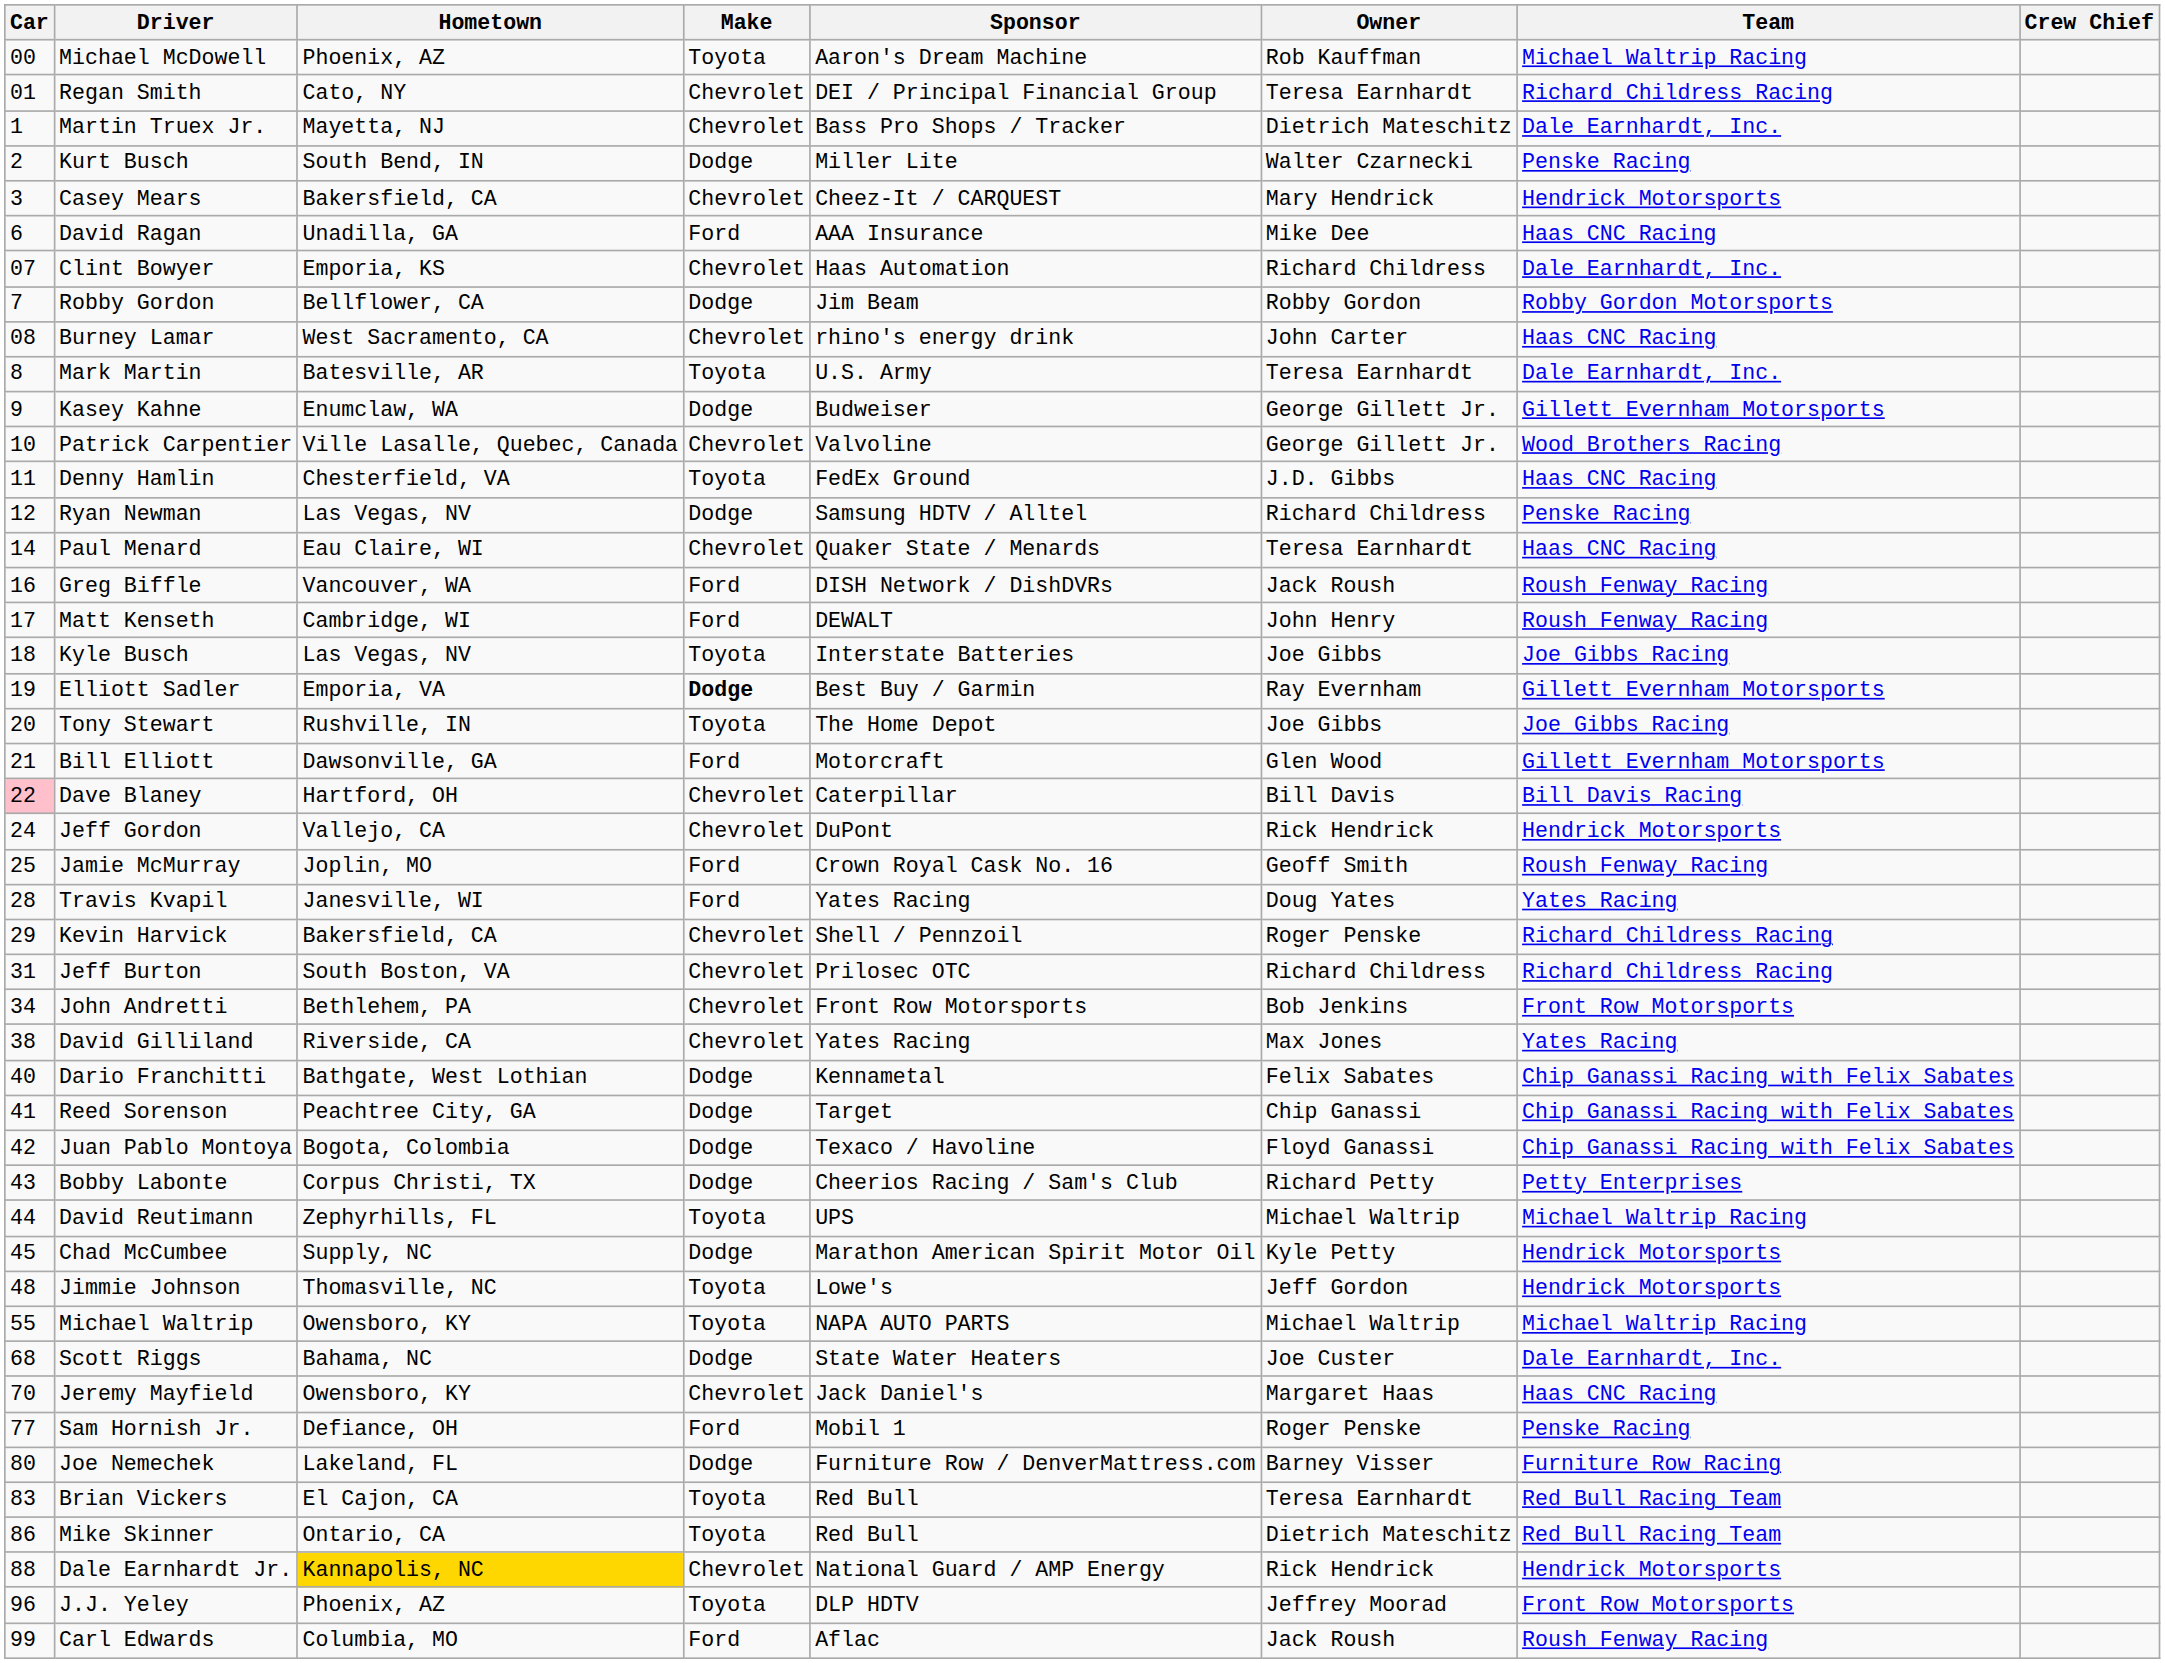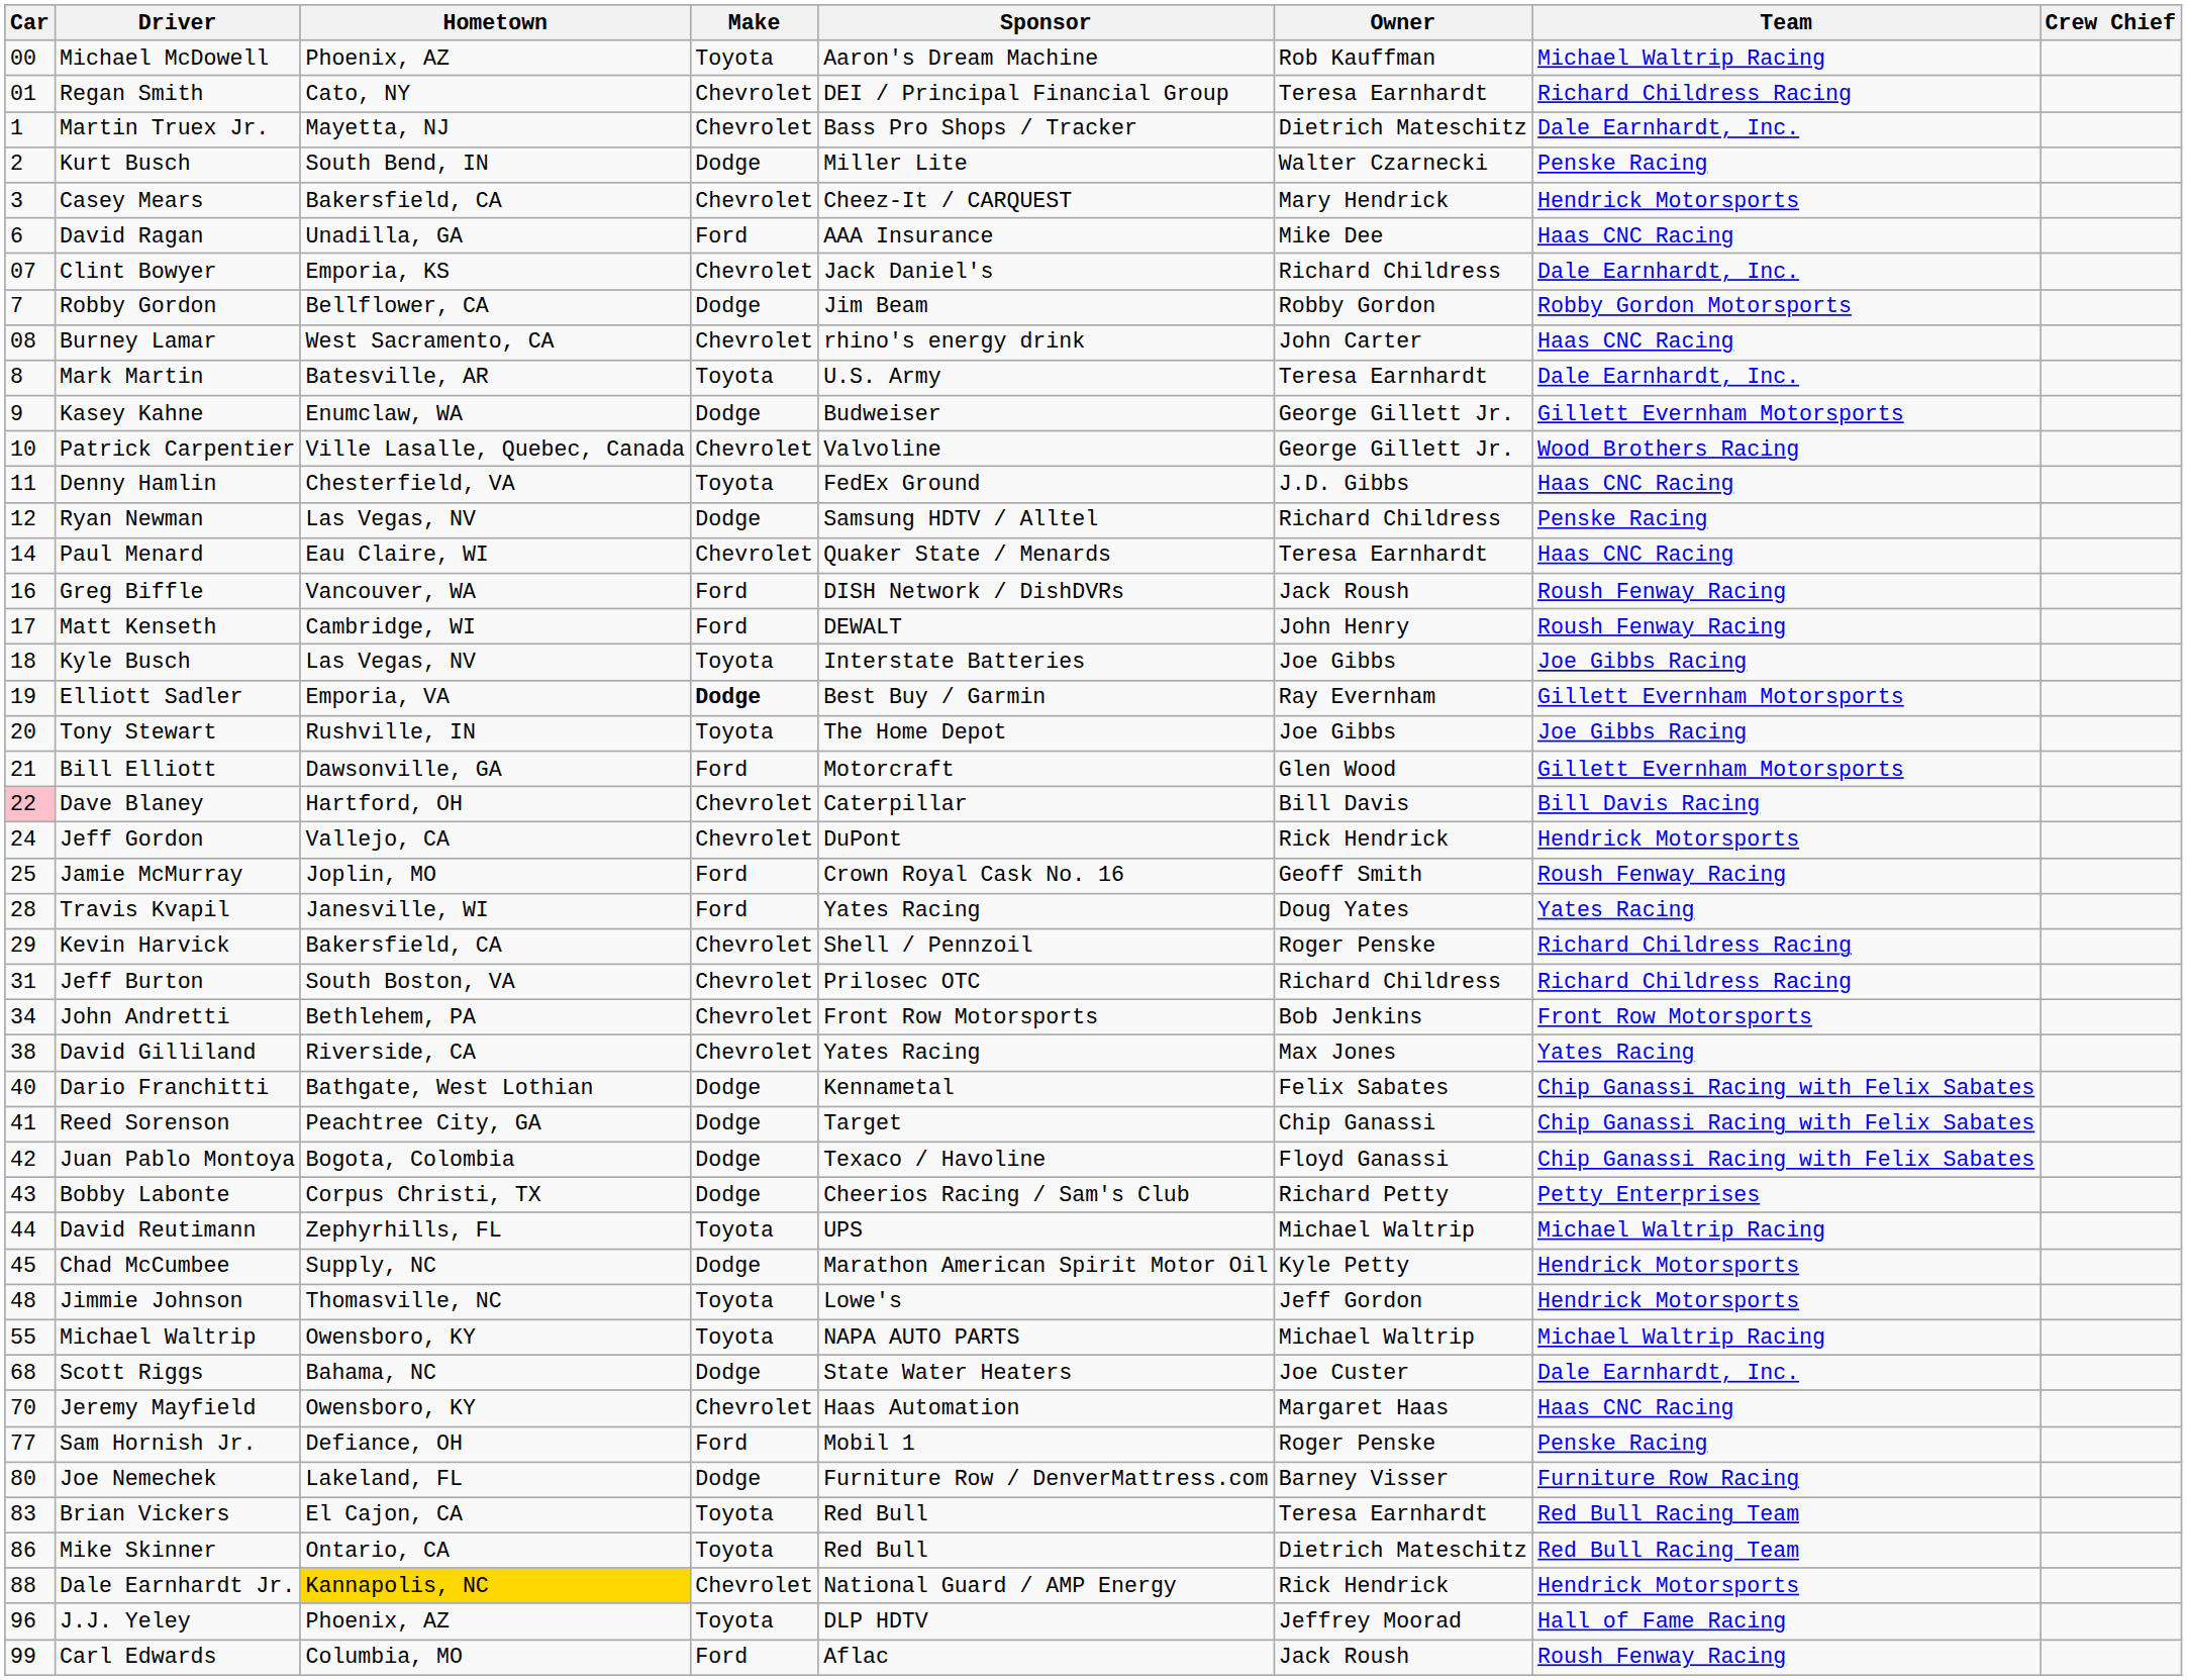Clint Bowyer | Sponsor: Haas Automation -> Jack Daniel's
Jeremy Mayfield | Sponsor: Jack Daniel's -> Haas Automation
J.J. Yeley | Team: Front Row Motorsports -> Hall of Fame Racing
